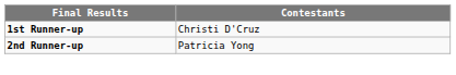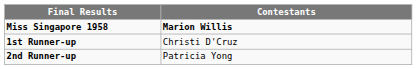+ row: Miss Singapore 1958 | Marion Willis
